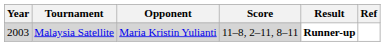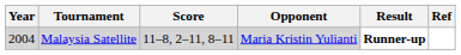columns swapped: Opponent <-> Score
Malaysia Satellite | Year: 2003 -> 2004
